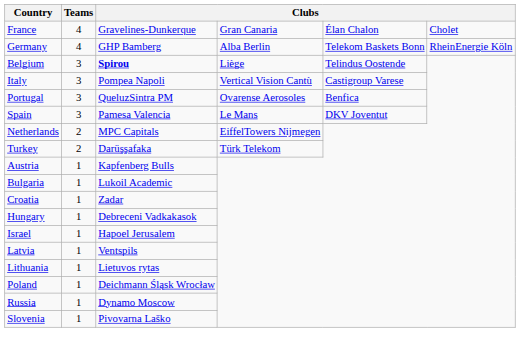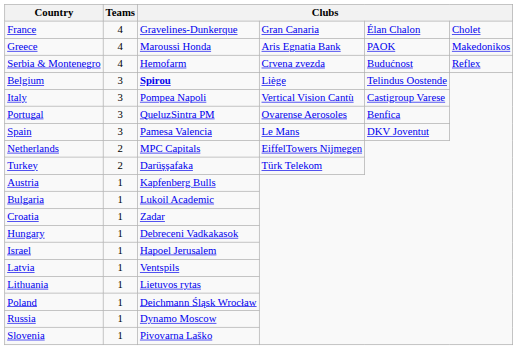- row: Germany | 4 | GHP Bamberg | Alba Berlin | Telekom Baskets Bonn | RheinEnergie Köln
+ row: Greece | 4 | Maroussi Honda | Aris Egnatia Bank | PAOK | Makedonikos
+ row: Serbia & Montenegro | 4 | Hemofarm | Crvena zvezda | Budućnost | Reflex
